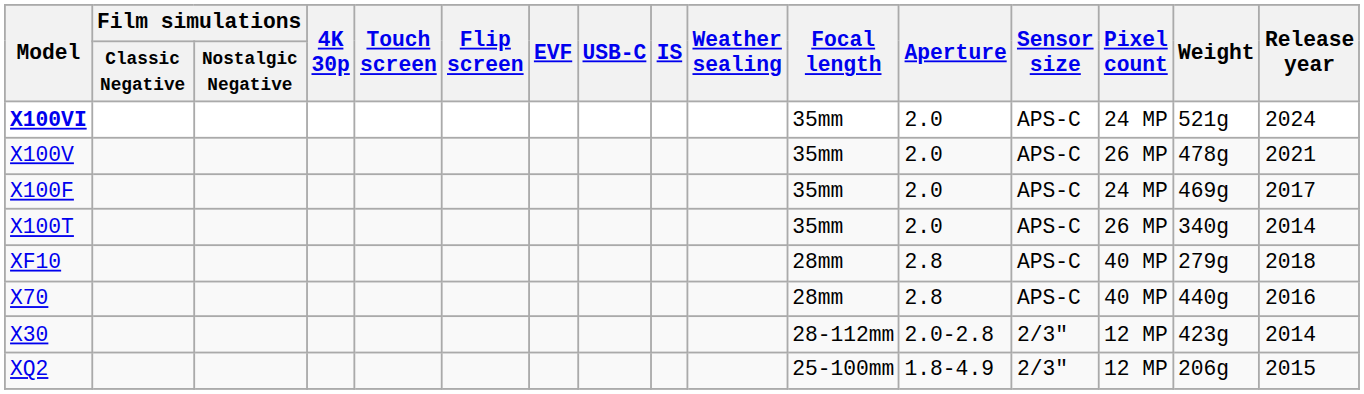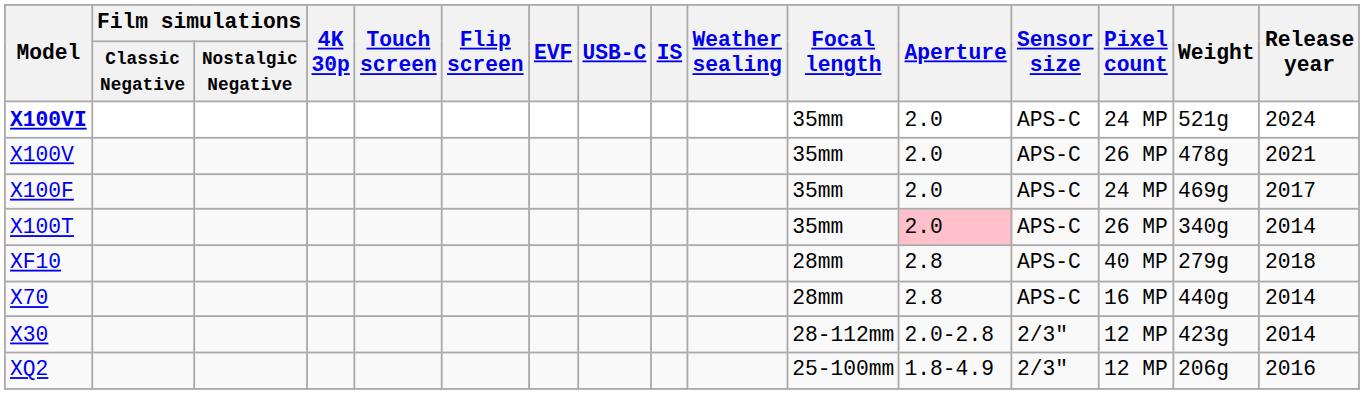X100T | Aperture: no background -> pink background
X70 | Pixel count: 40 MP -> 16 MP
X70 | Release year: 2016 -> 2014
XQ2 | Release year: 2015 -> 2016
